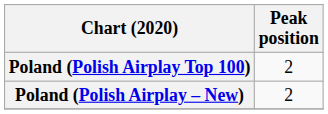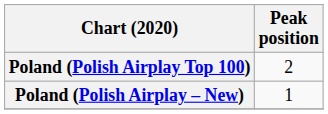Poland (Polish Airplay – New) | Peak position: 2 -> 1
